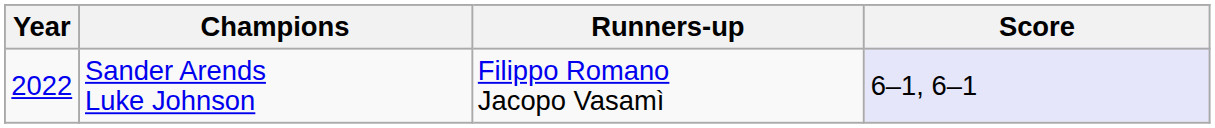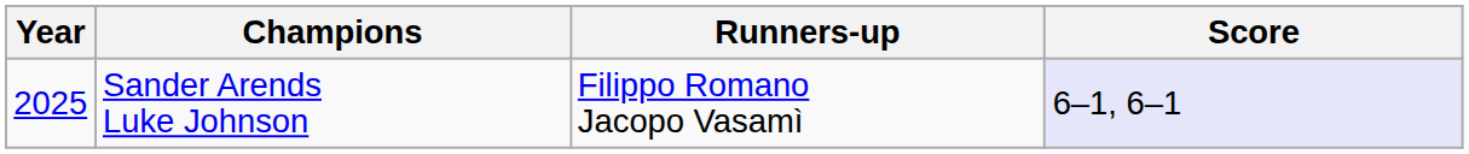Sander Arends Luke Johnson | Year: 2022 -> 2025
